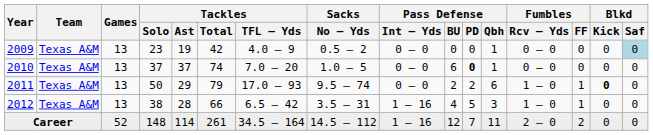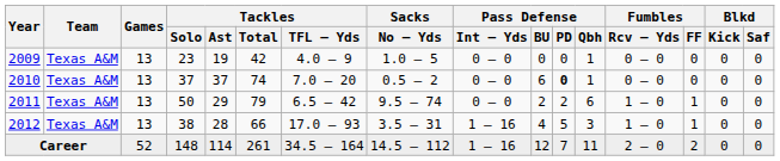2009 | Sacks / No – Yds: 0.5 – 2 -> 1.0 – 5
2009 | Blkd / Saf: lightblue background -> no background
2010 | Sacks / No – Yds: 1.0 – 5 -> 0.5 – 2
2011 | Tackles / TFL – Yds: 17.0 – 93 -> 6.5 – 42
2011 | Blkd / Kick: bold -> normal
2012 | Tackles / TFL – Yds: 6.5 – 42 -> 17.0 – 93
